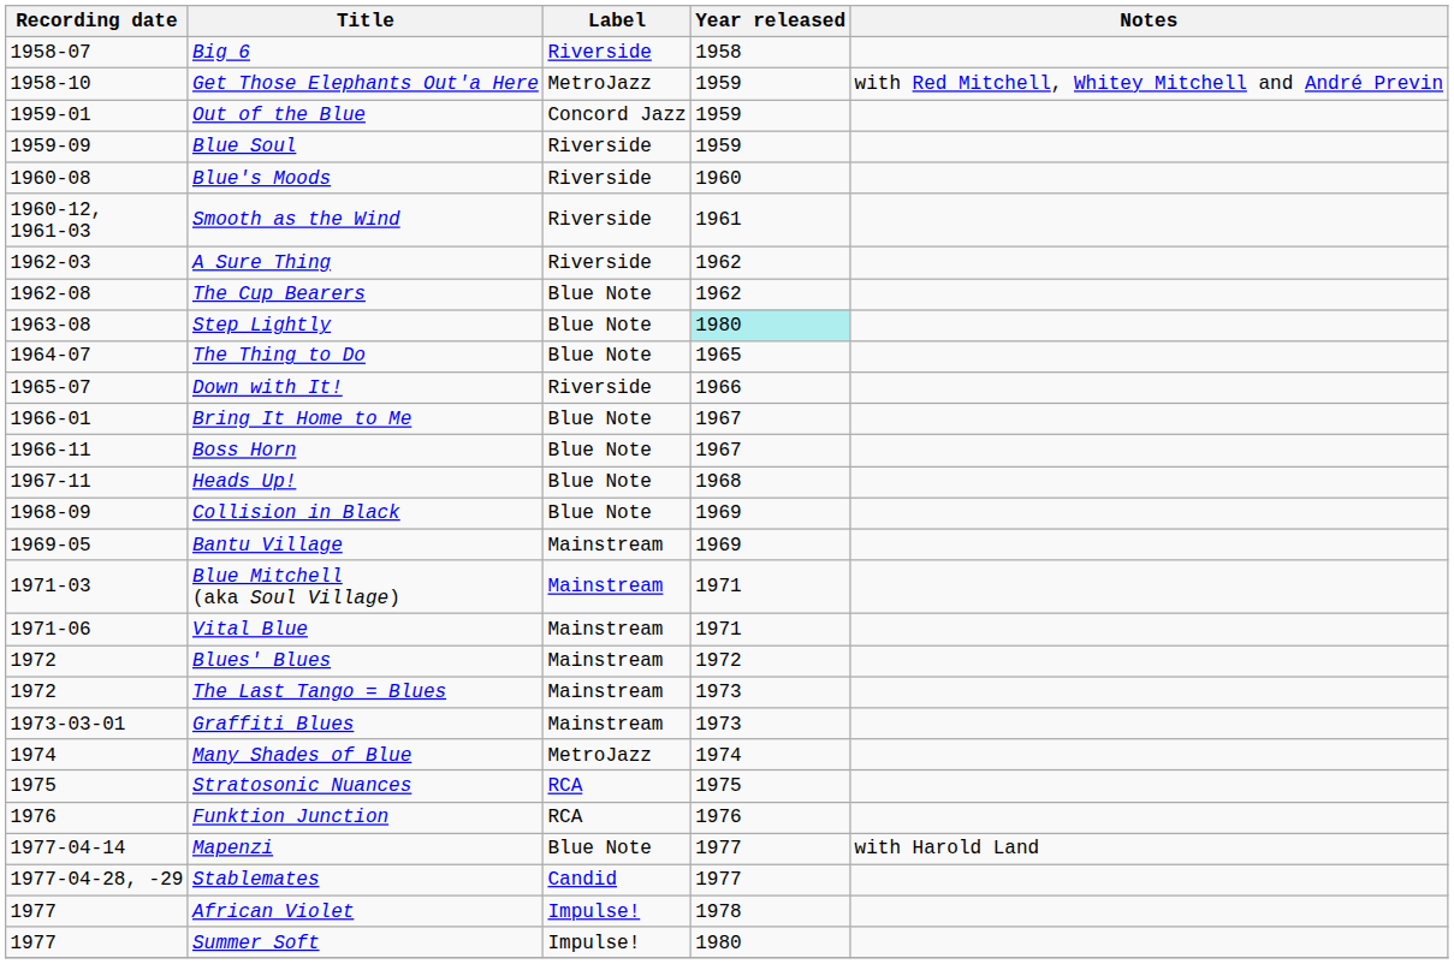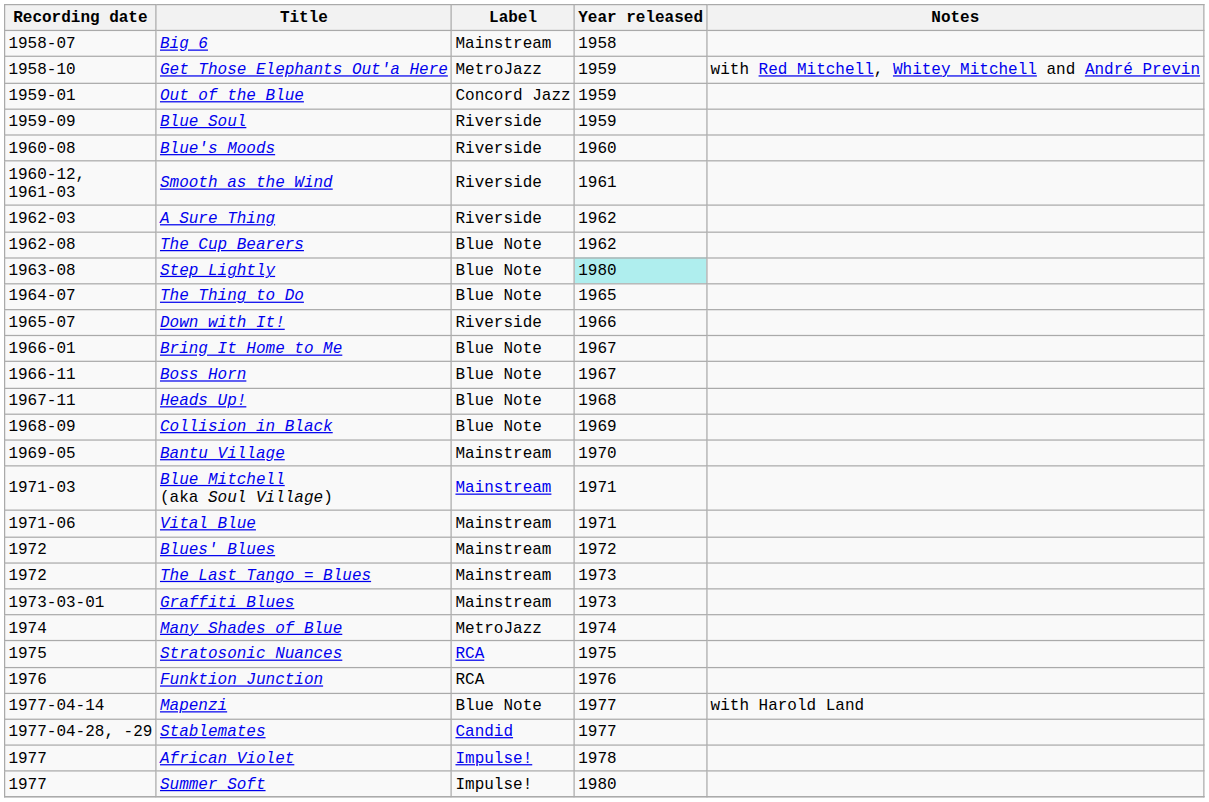Big 6 | Label: Riverside -> Mainstream
Bantu Village | Year released: 1969 -> 1970
